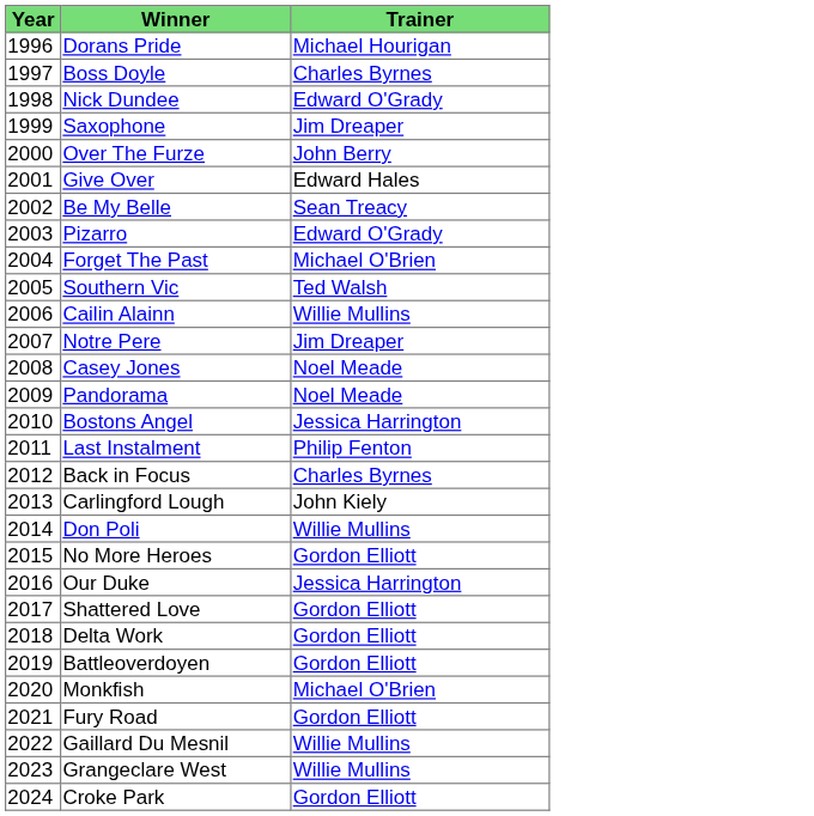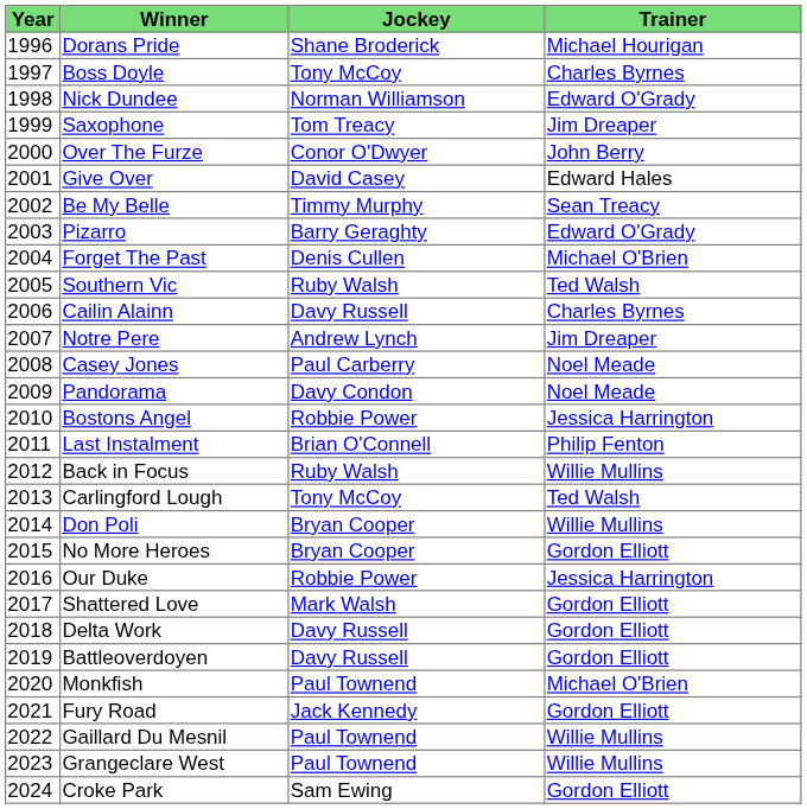+ column: Jockey | Shane Broderick | Tony McCoy | Norman Williamson | Tom Treacy | Conor O'Dwyer | David Casey | Timmy Murphy | Barry Geraghty | Denis Cullen | Ruby Walsh | Davy Russell | Andrew Lynch | Paul Carberry | Davy Condon | Robbie Power | Brian O'Connell | Ruby Walsh | Tony McCoy | Bryan Cooper | Bryan Cooper | Robbie Power | Mark Walsh | Davy Russell | Davy Russell | Paul Townend | Jack Kennedy | Paul Townend | Paul Townend | Sam Ewing
Cailin Alainn | Trainer: Willie Mullins -> Charles Byrnes
Back in Focus | Trainer: Charles Byrnes -> Willie Mullins
Carlingford Lough | Trainer: John Kiely -> Ted Walsh
